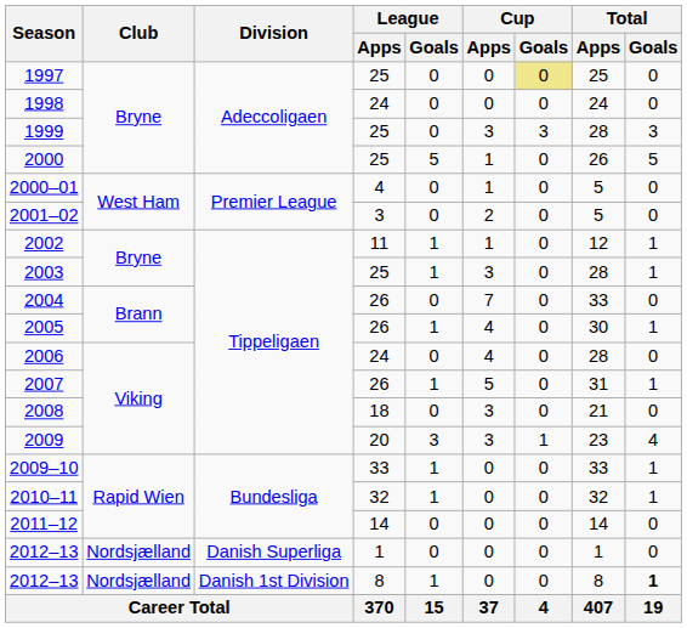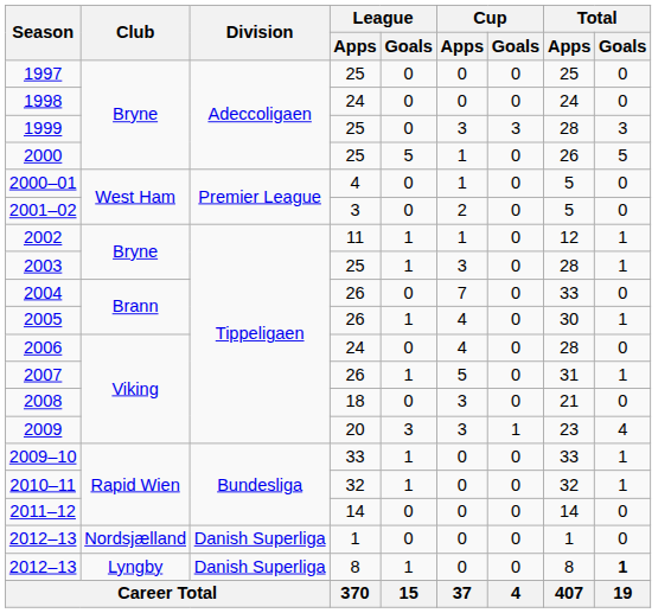1997 | Cup / Goals: khaki background -> no background
2012–13 / 8 | Club: Nordsjælland -> Lyngby
2012–13 / 8 | Division: Danish 1st Division -> Danish Superliga
